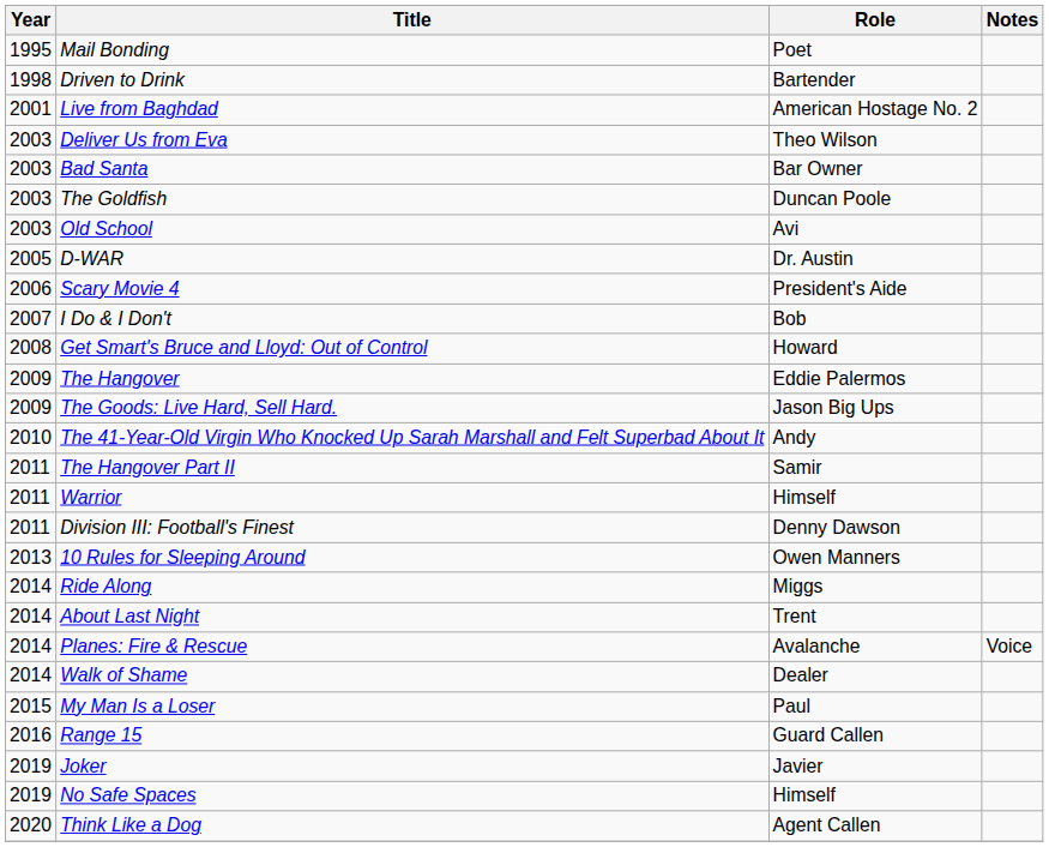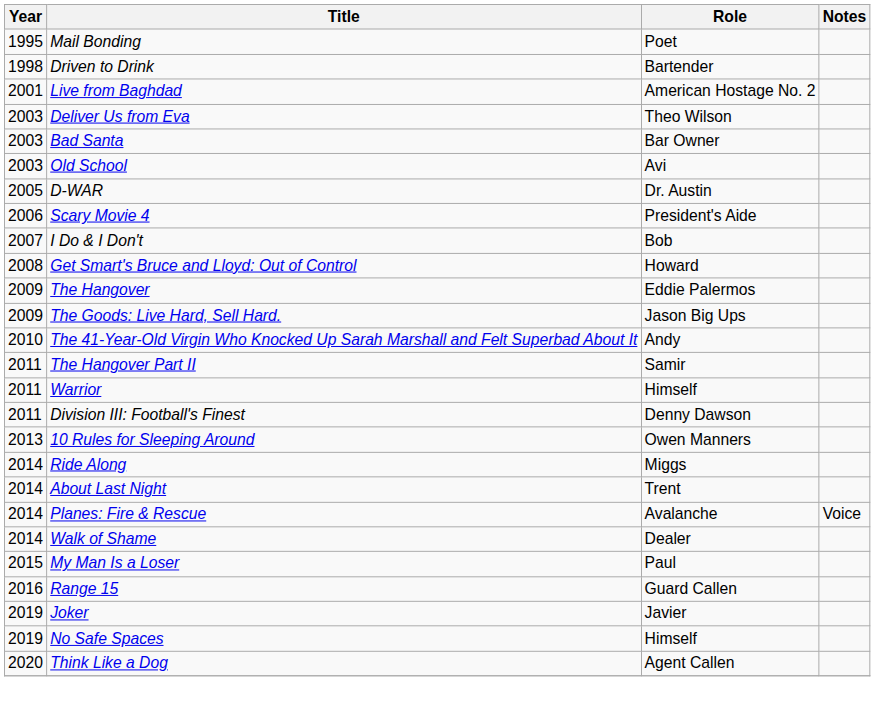- row: 2003 | The Goldfish | Duncan Poole
